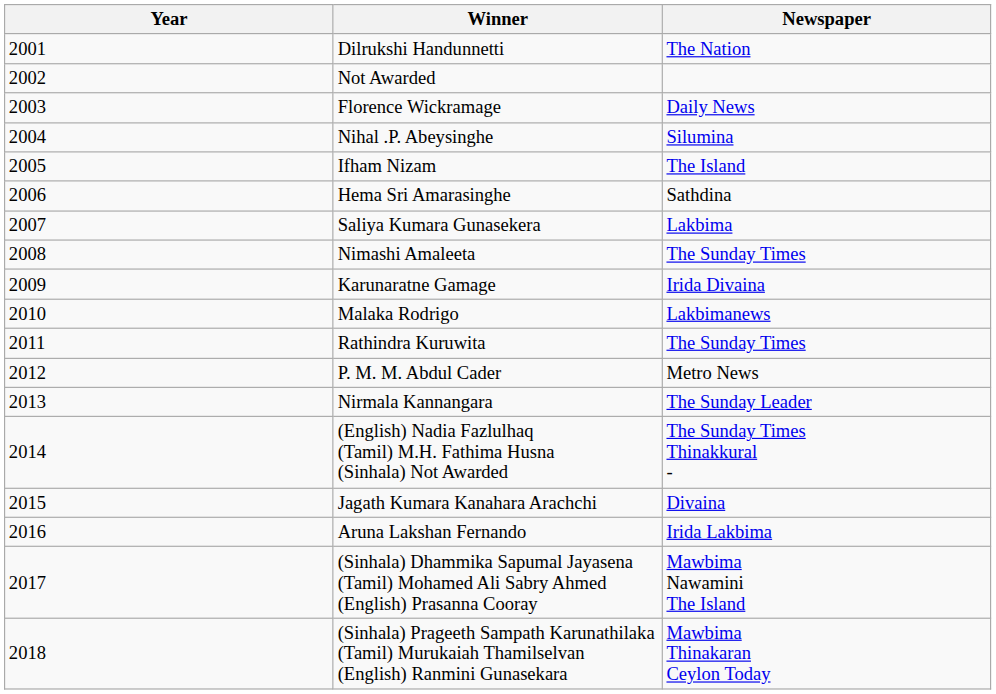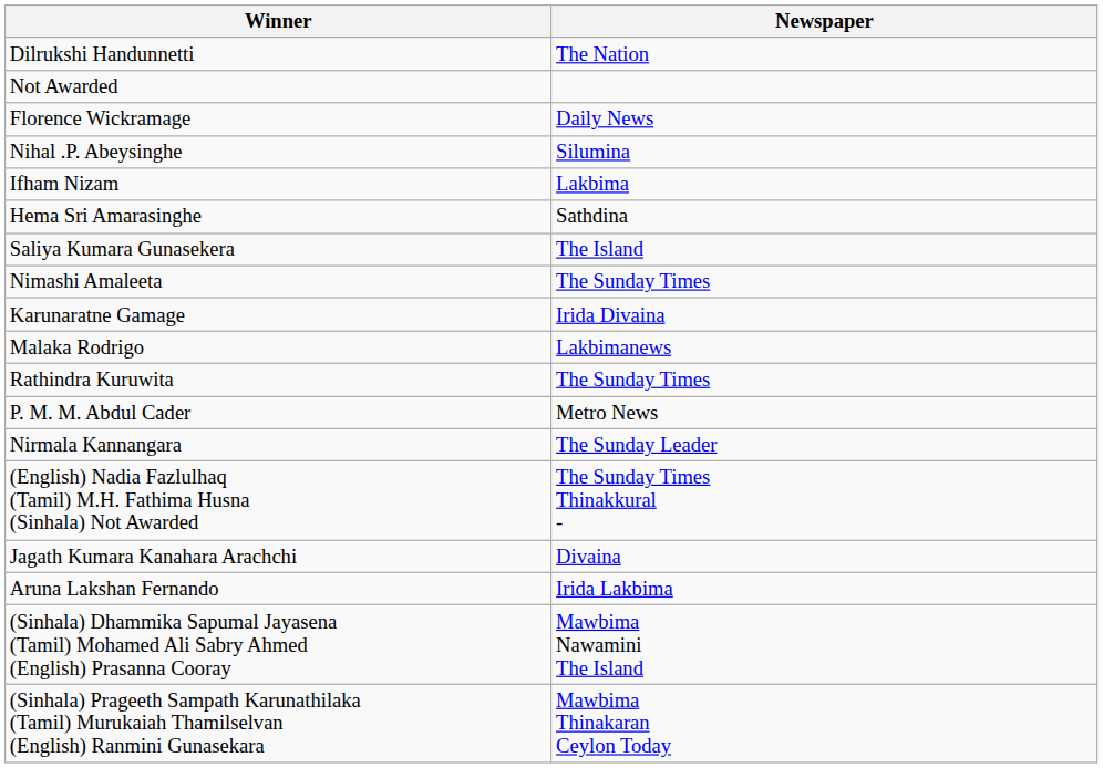- column: Year | 2001 | 2002 | 2003 | 2004 | 2005 | 2006 | 2007 | 2008 | 2009 | 2010 | 2011 | 2012 | 2013 | 2014 | 2015 | 2016 | 2017 | 2018
Ifham Nizam | Newspaper: The Island -> Lakbima
Saliya Kumara Gunasekera | Newspaper: Lakbima -> The Island
